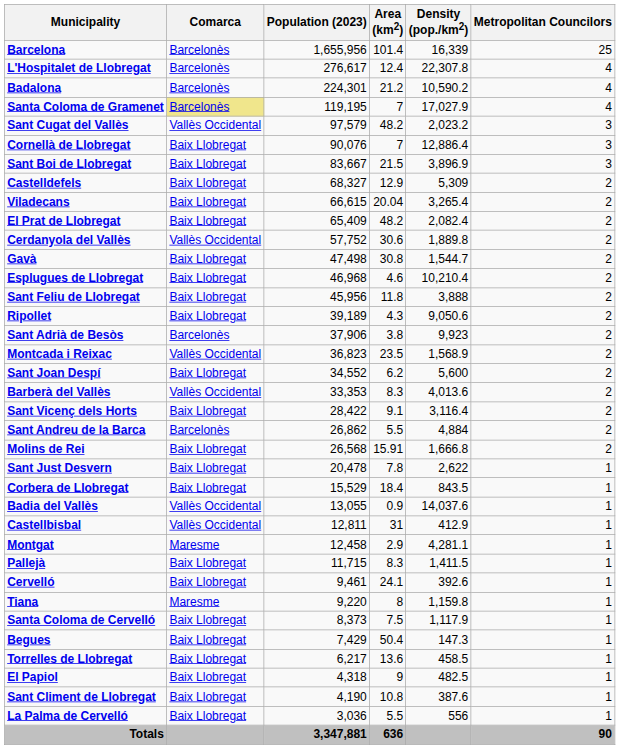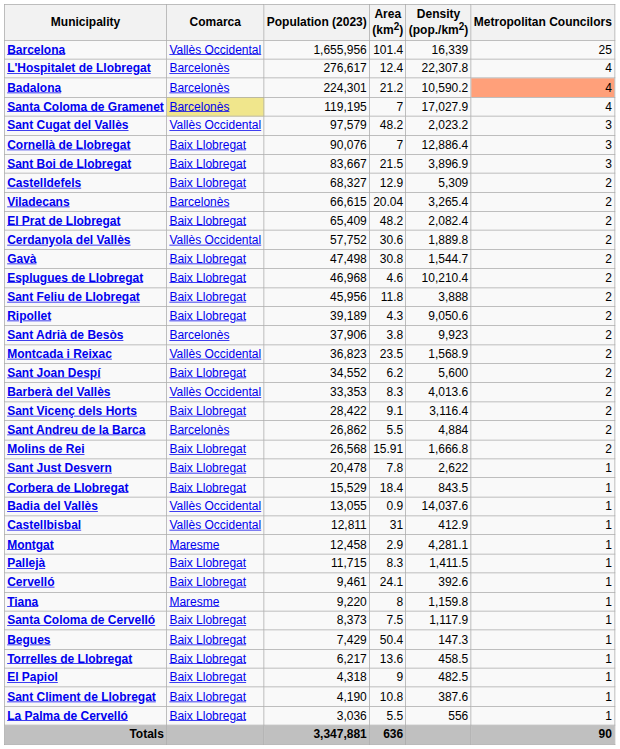Barcelona | Comarca: Barcelonès -> Vallès Occidental
Badalona | Metropolitan Councilors: no background -> lightsalmon background
Viladecans | Comarca: Baix Llobregat -> Barcelonès
